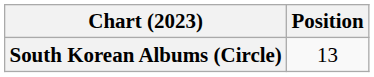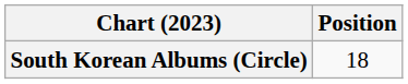South Korean Albums (Circle) | Position: 13 -> 18
